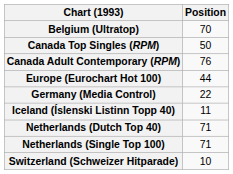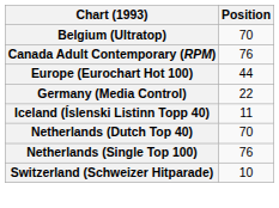- row: Canada Top Singles (RPM) | 50
Netherlands (Dutch Top 40) | Position: 71 -> 70
Netherlands (Single Top 100) | Position: 71 -> 76
